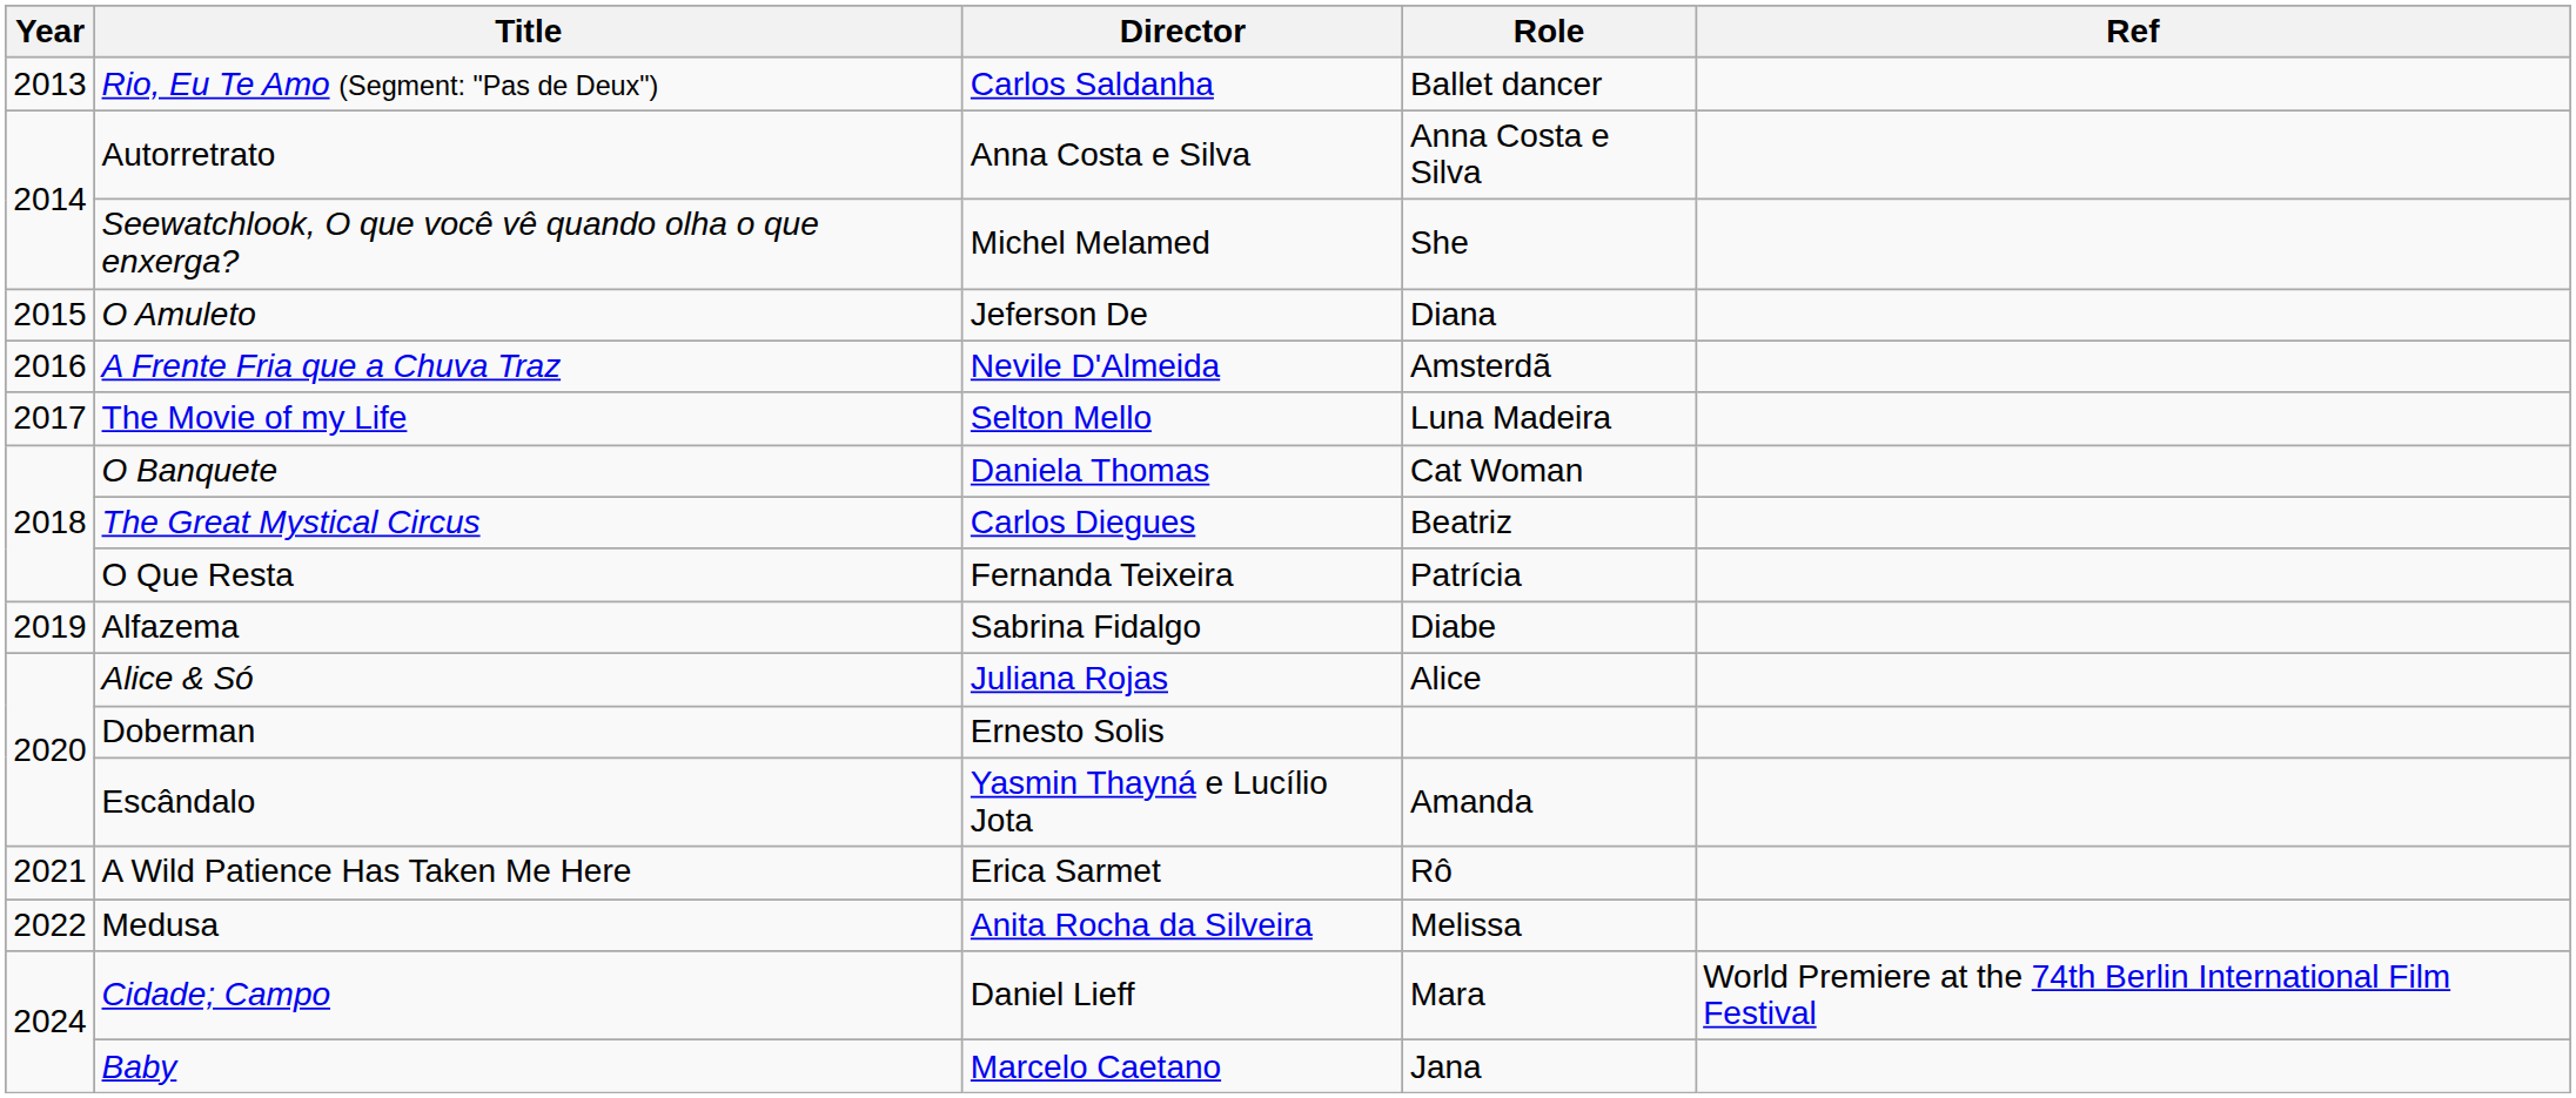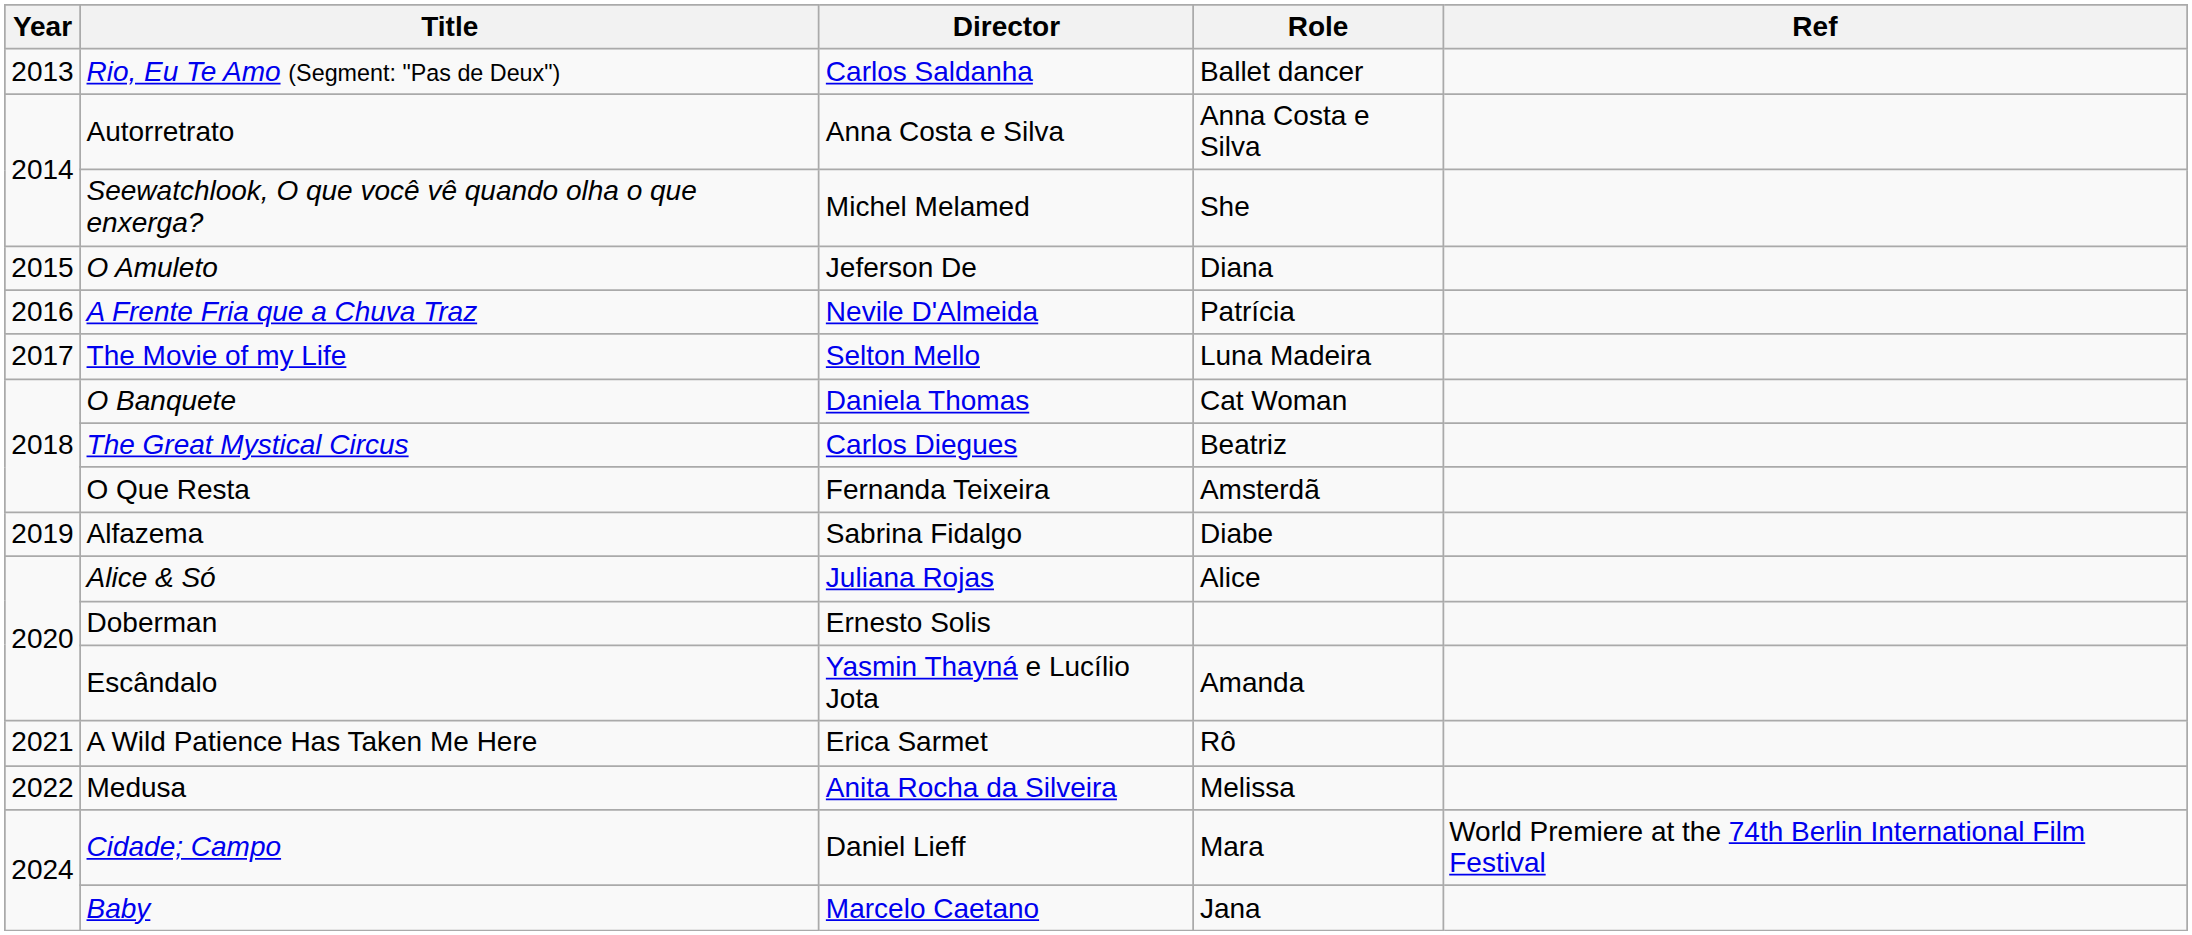A Frente Fria que a Chuva Traz | Role: Amsterdã -> Patrícia
O Que Resta | Role: Patrícia -> Amsterdã
